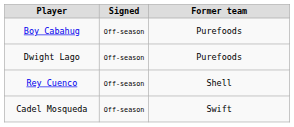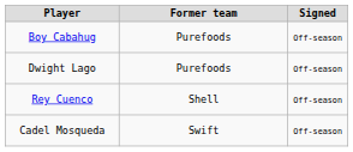columns swapped: Signed <-> Former team
